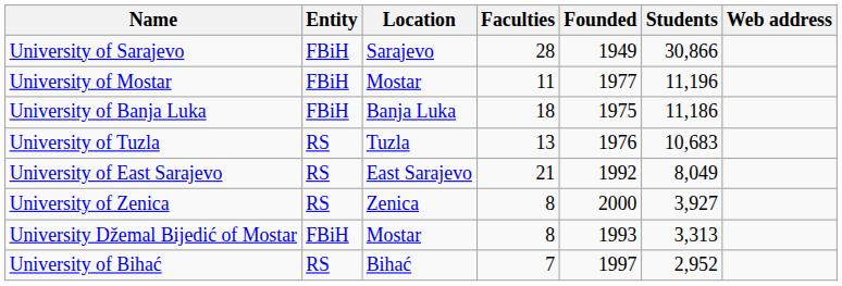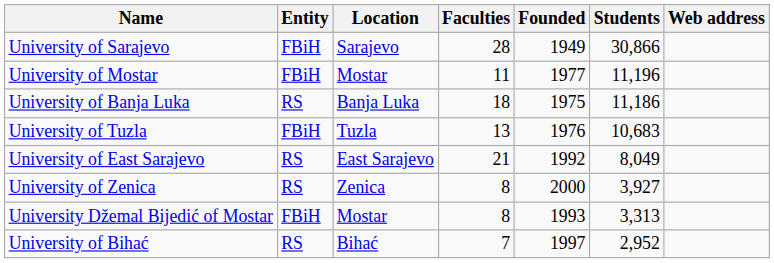University of Banja Luka | Entity: FBiH -> RS
University of Tuzla | Entity: RS -> FBiH
